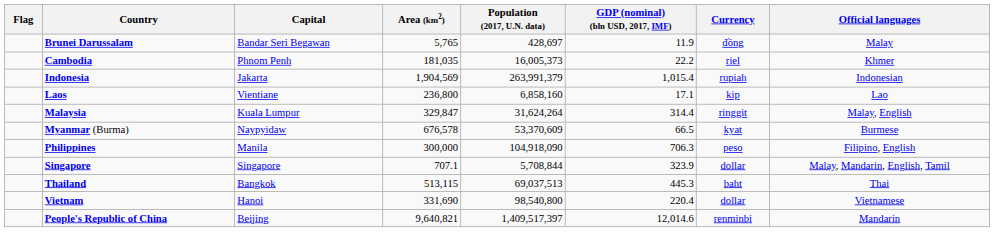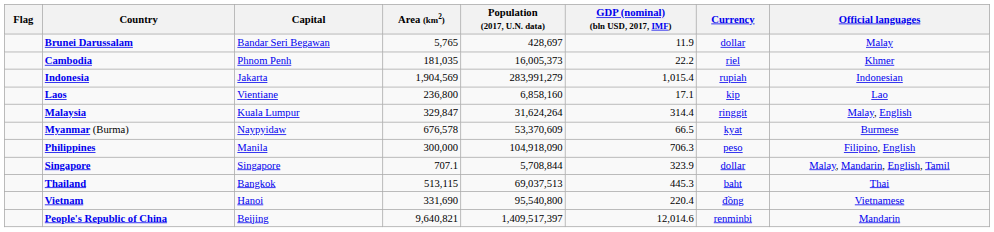Brunei Darussalam | Currency: đồng -> dollar
Indonesia | Population (2017, U.N. data): 263,991,379 -> 283,991,279
Vietnam | Population (2017, U.N. data): 98,540,800 -> 95,540,800
Vietnam | Currency: dollar -> đồng
